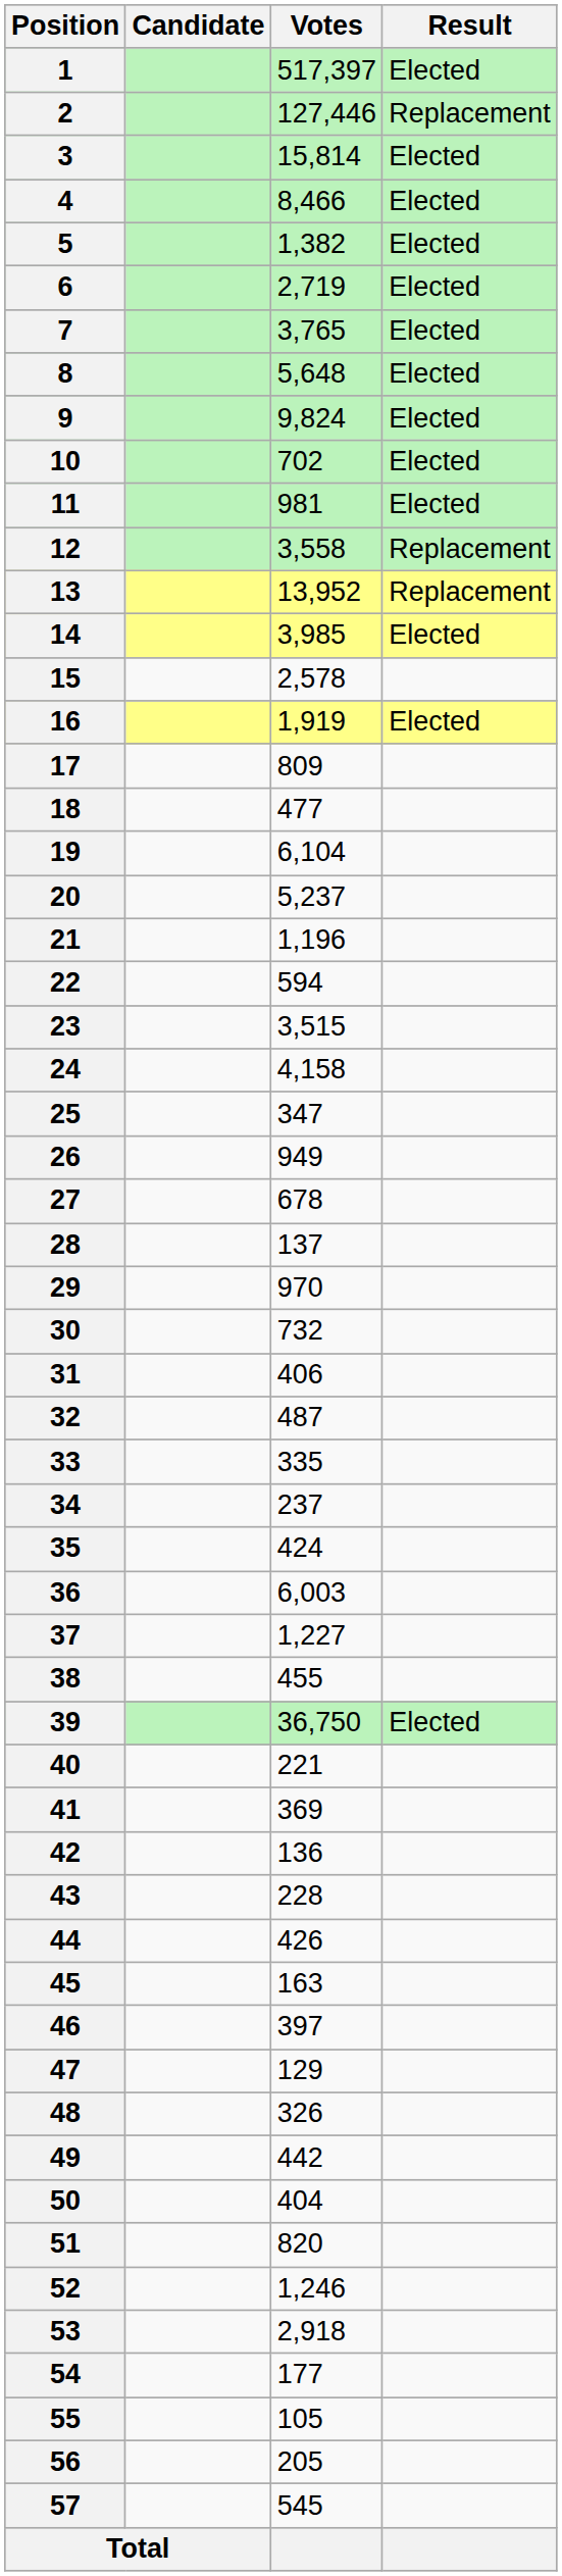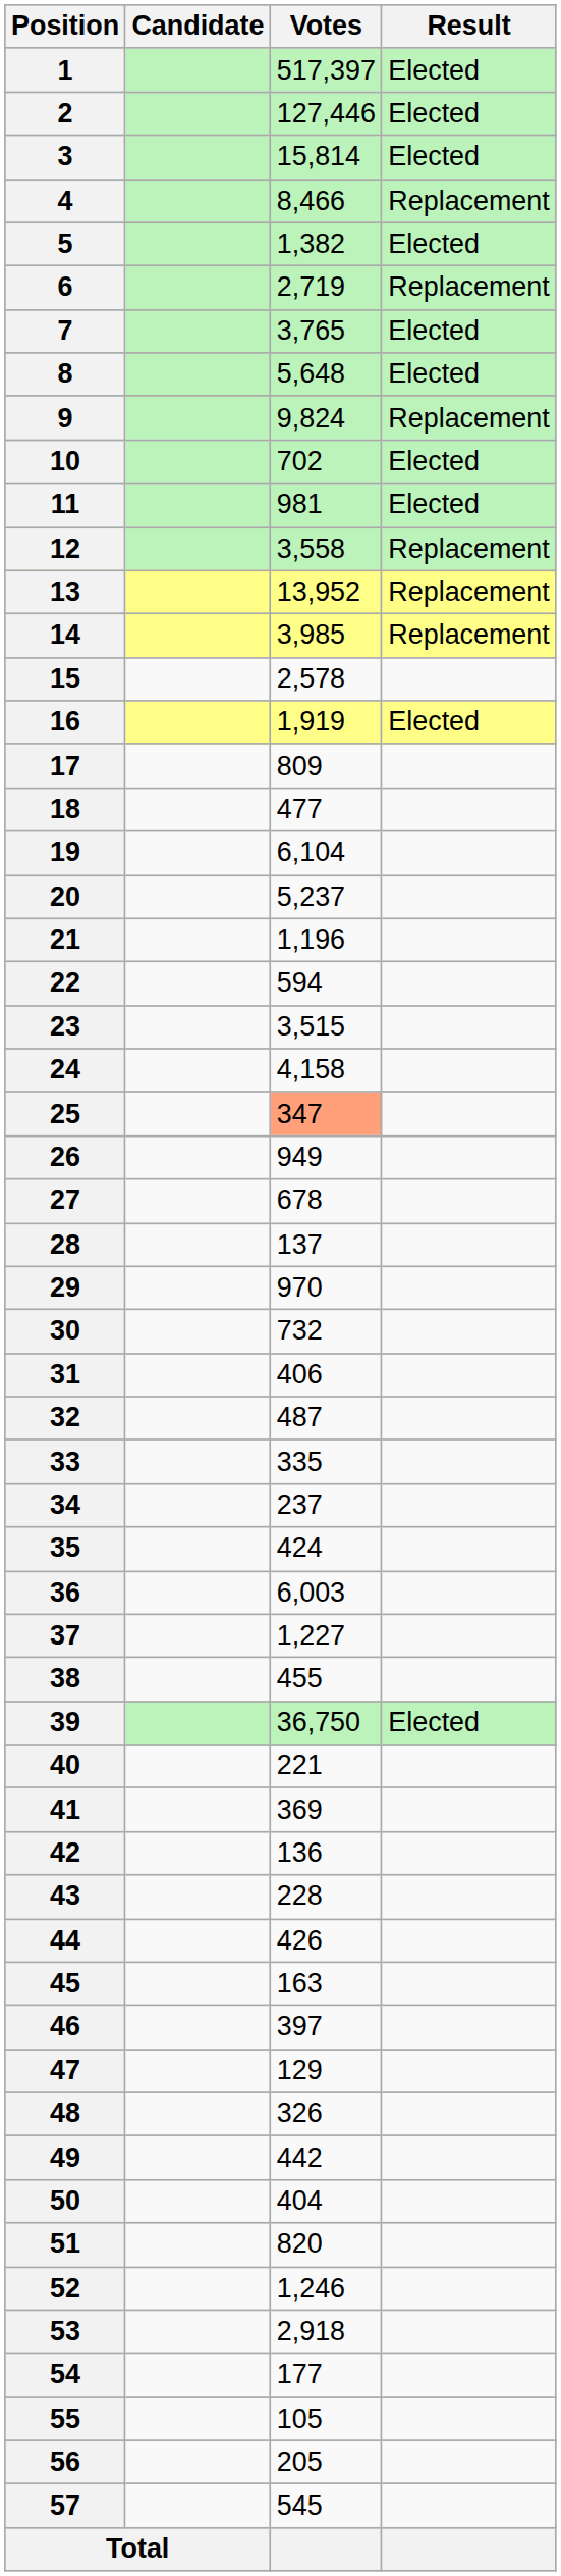2 | Result: Replacement -> Elected
4 | Result: Elected -> Replacement
6 | Result: Elected -> Replacement
9 | Result: Elected -> Replacement
14 | Result: Elected -> Replacement
25 | Votes: no background -> lightsalmon background
